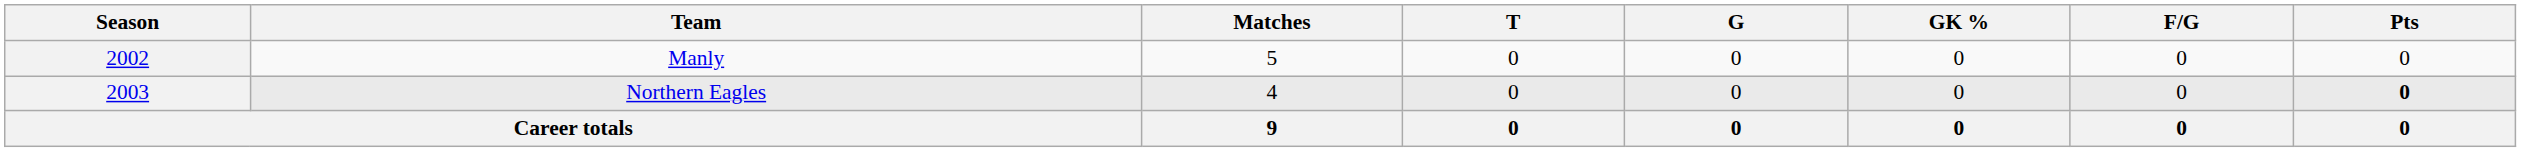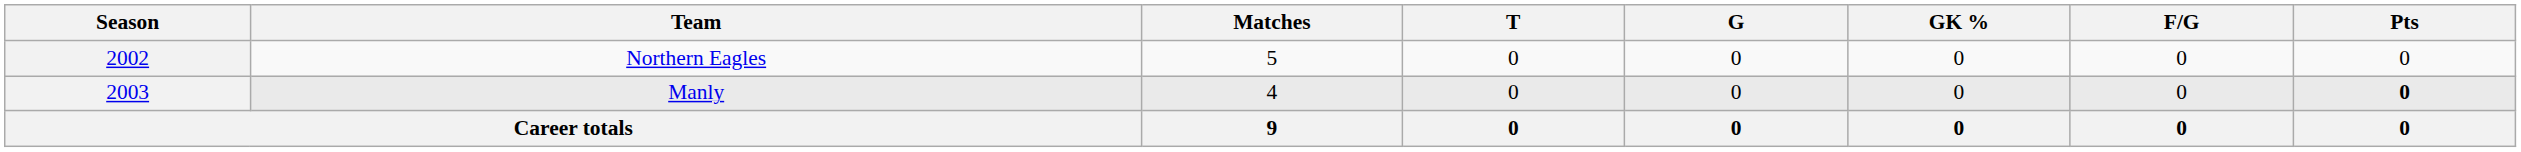2002 | Team: Manly -> Northern Eagles
2003 | Team: Northern Eagles -> Manly
